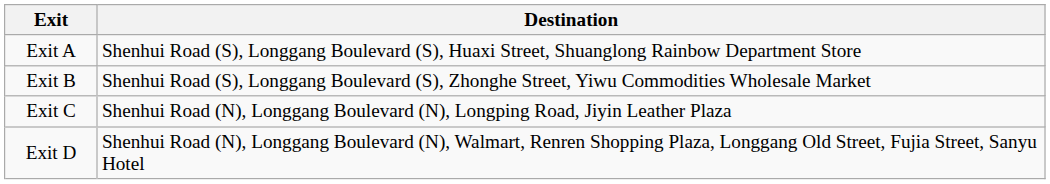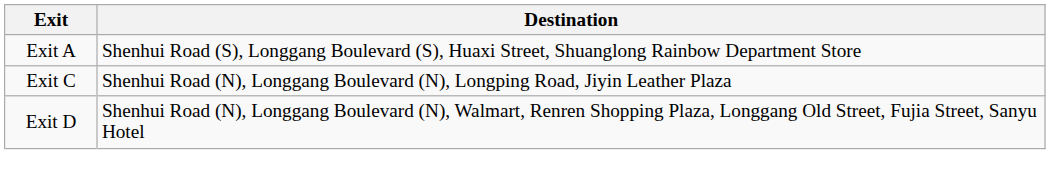- row: Exit B | Shenhui Road (S), Longgang Boulevard (S), Zhonghe Street, Yiwu Commodities Wholesale Market
